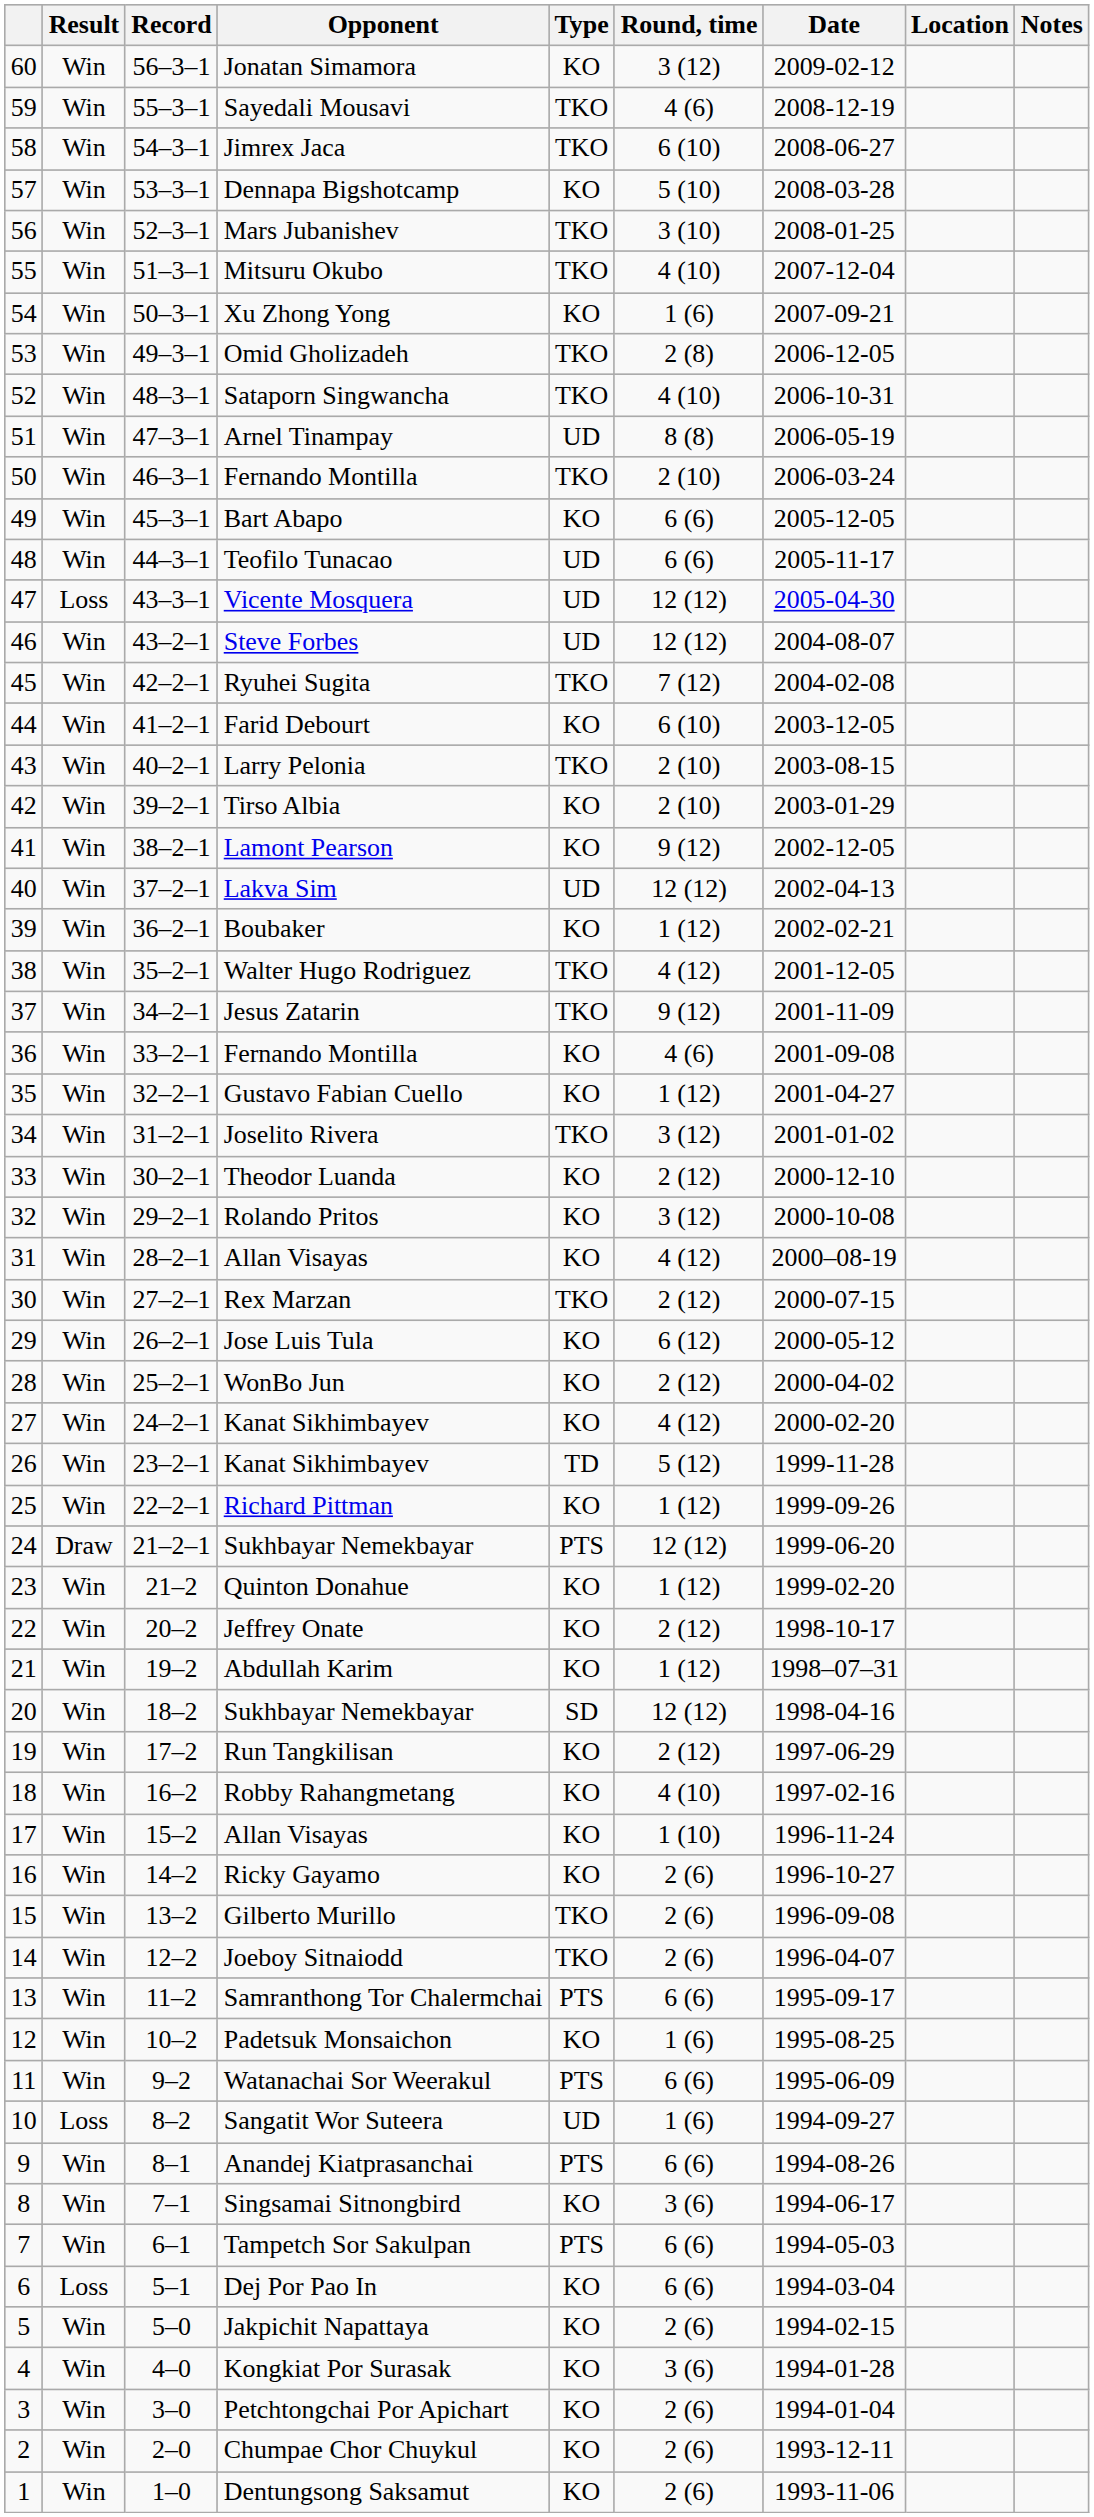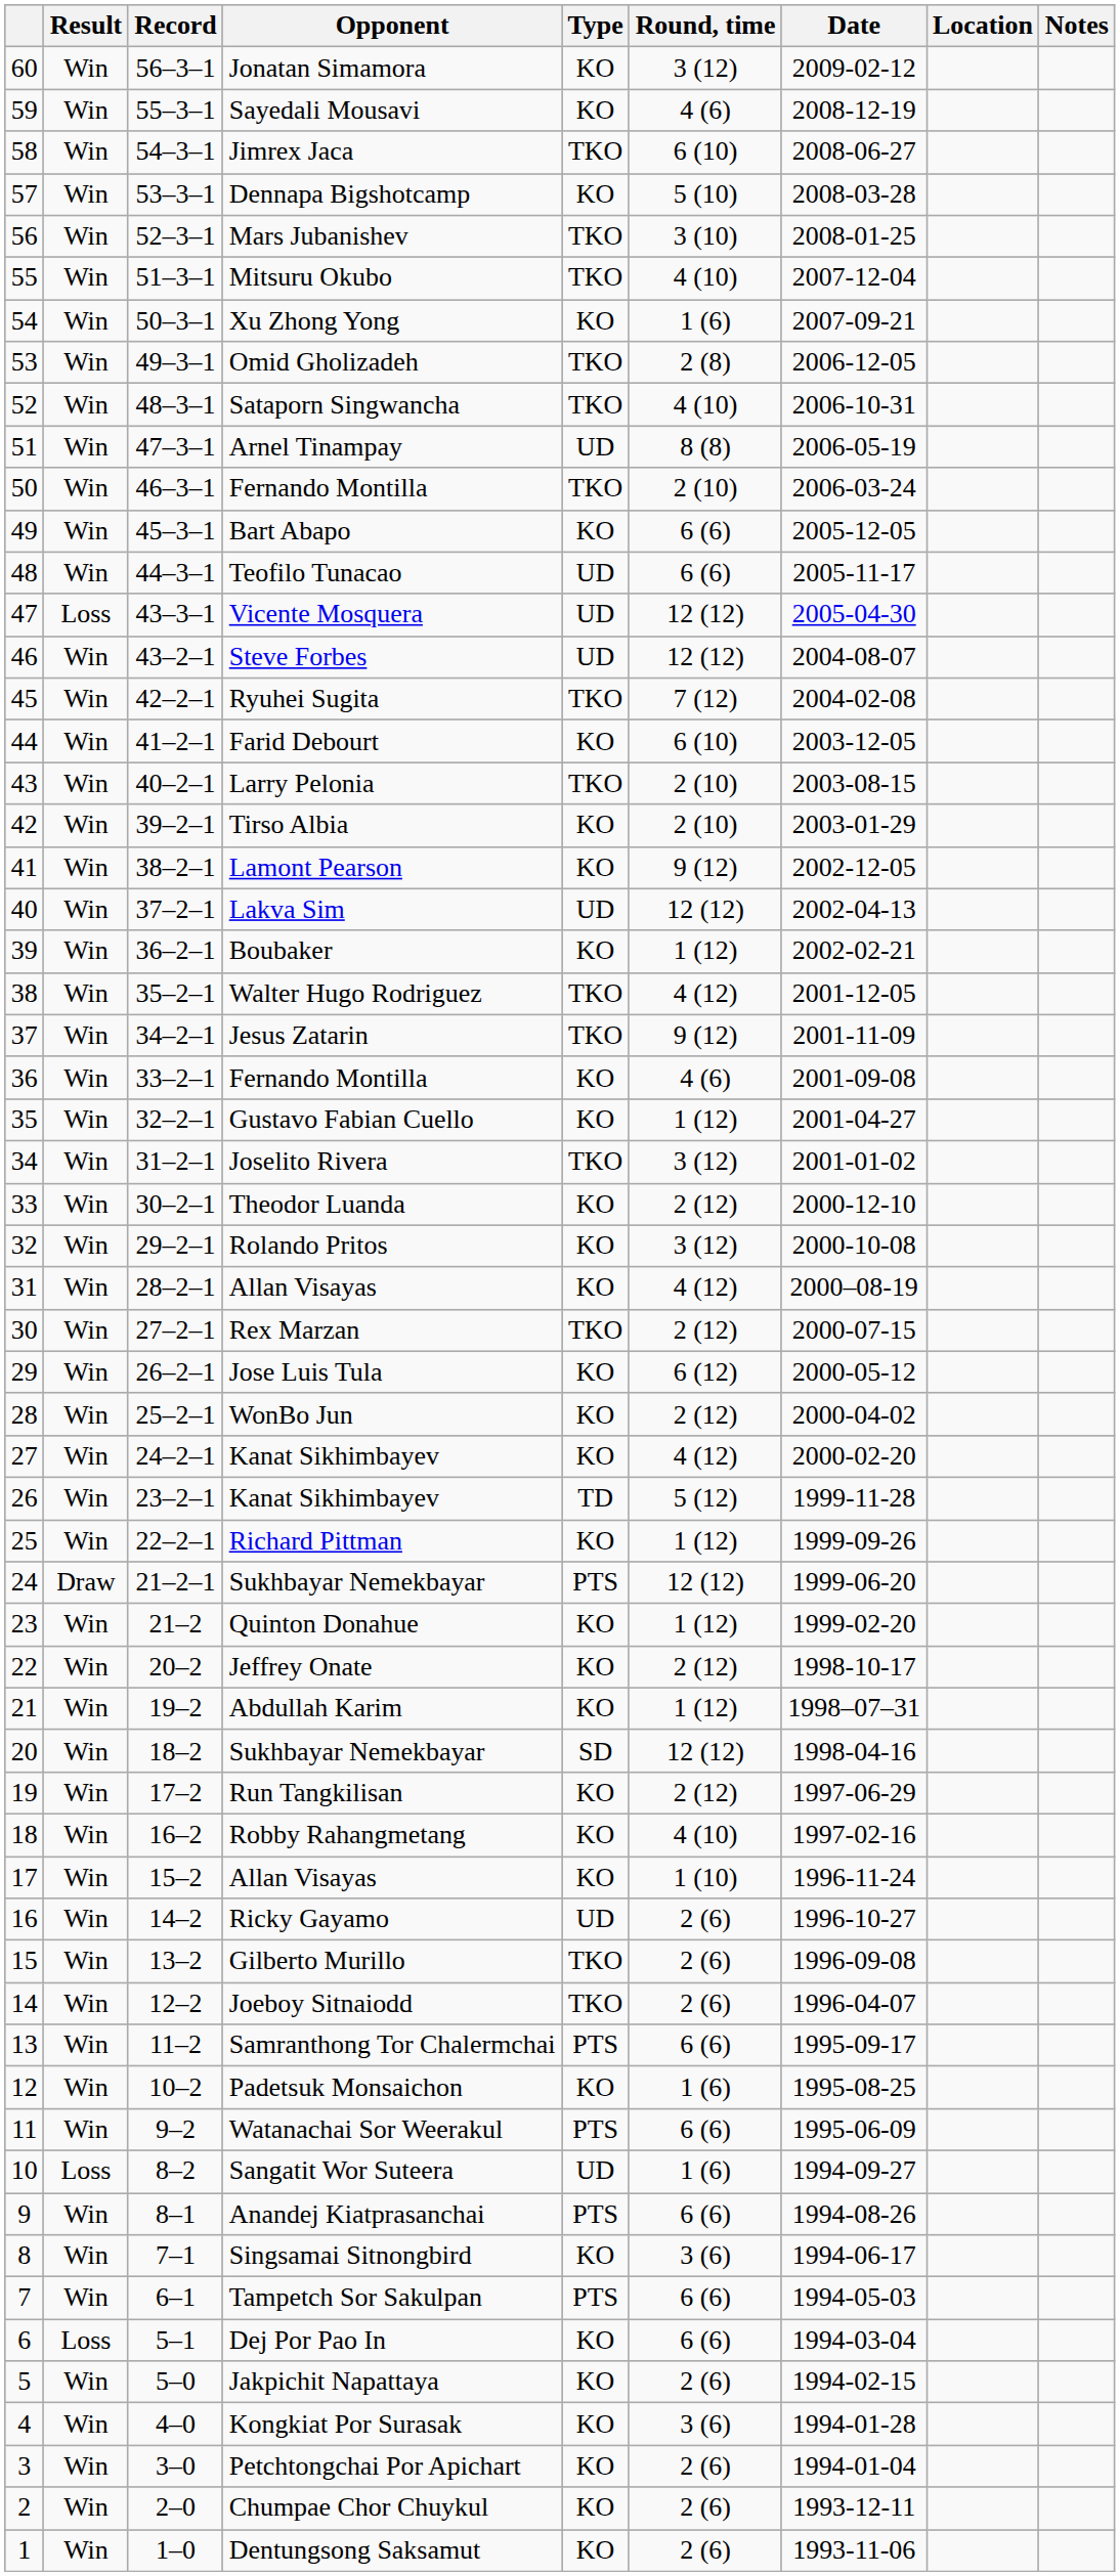Sayedali Mousavi | Type: TKO -> KO
Ricky Gayamo | Type: KO -> UD
